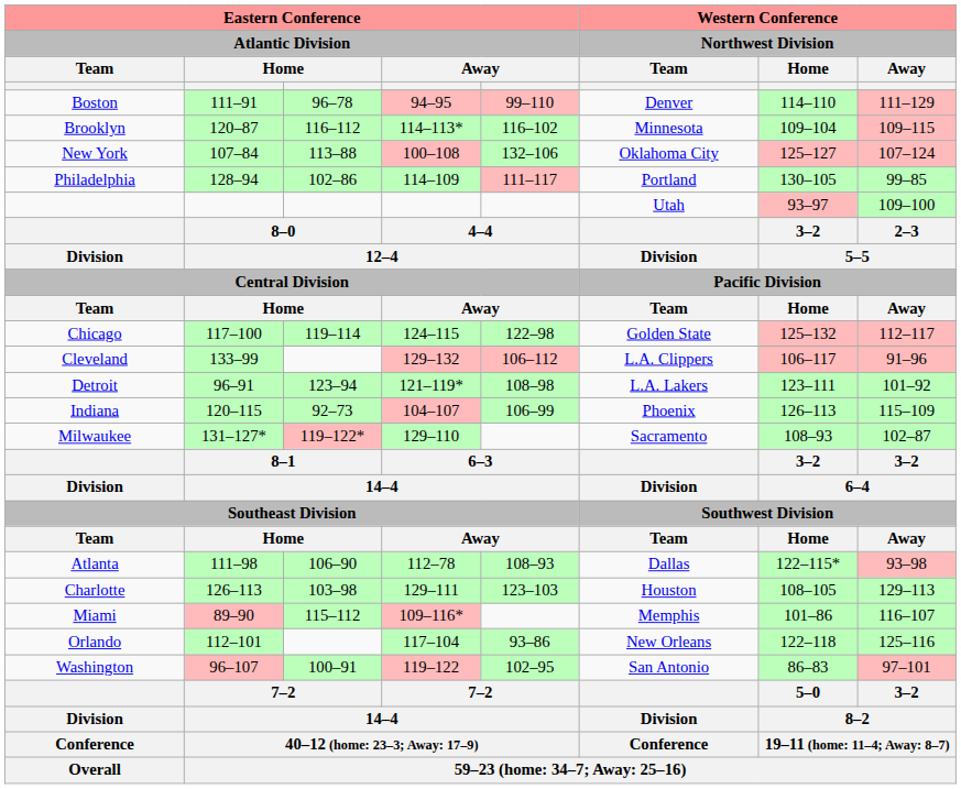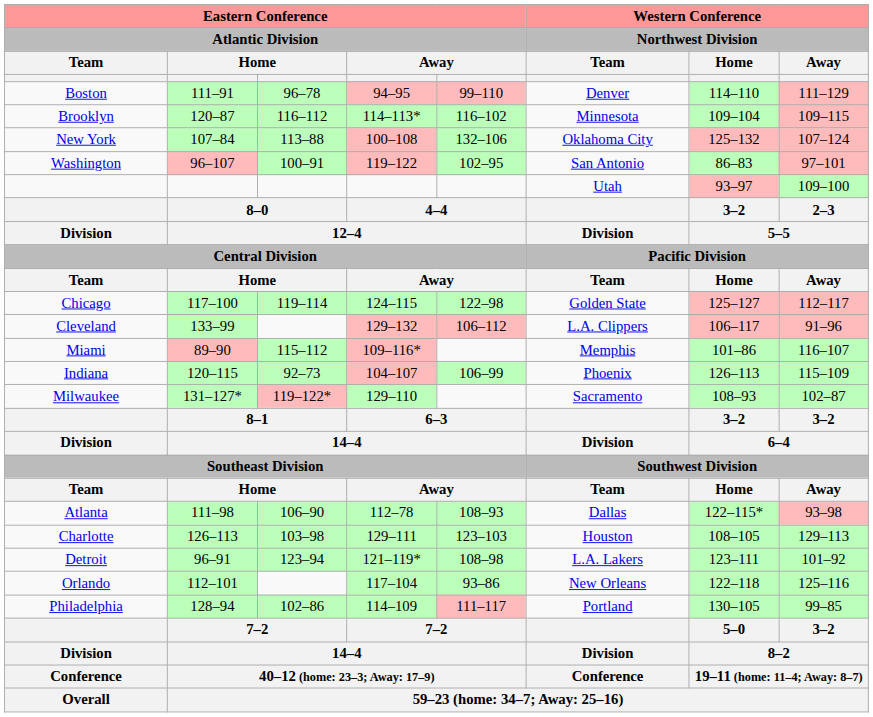New York | Western Conference / Northwest Division / Home: 125–127 -> 125–132
rows swapped: Philadelphia <-> Washington
Chicago | Western Conference / Northwest Division / Home: 125–132 -> 125–127
rows swapped: Detroit <-> Miami
